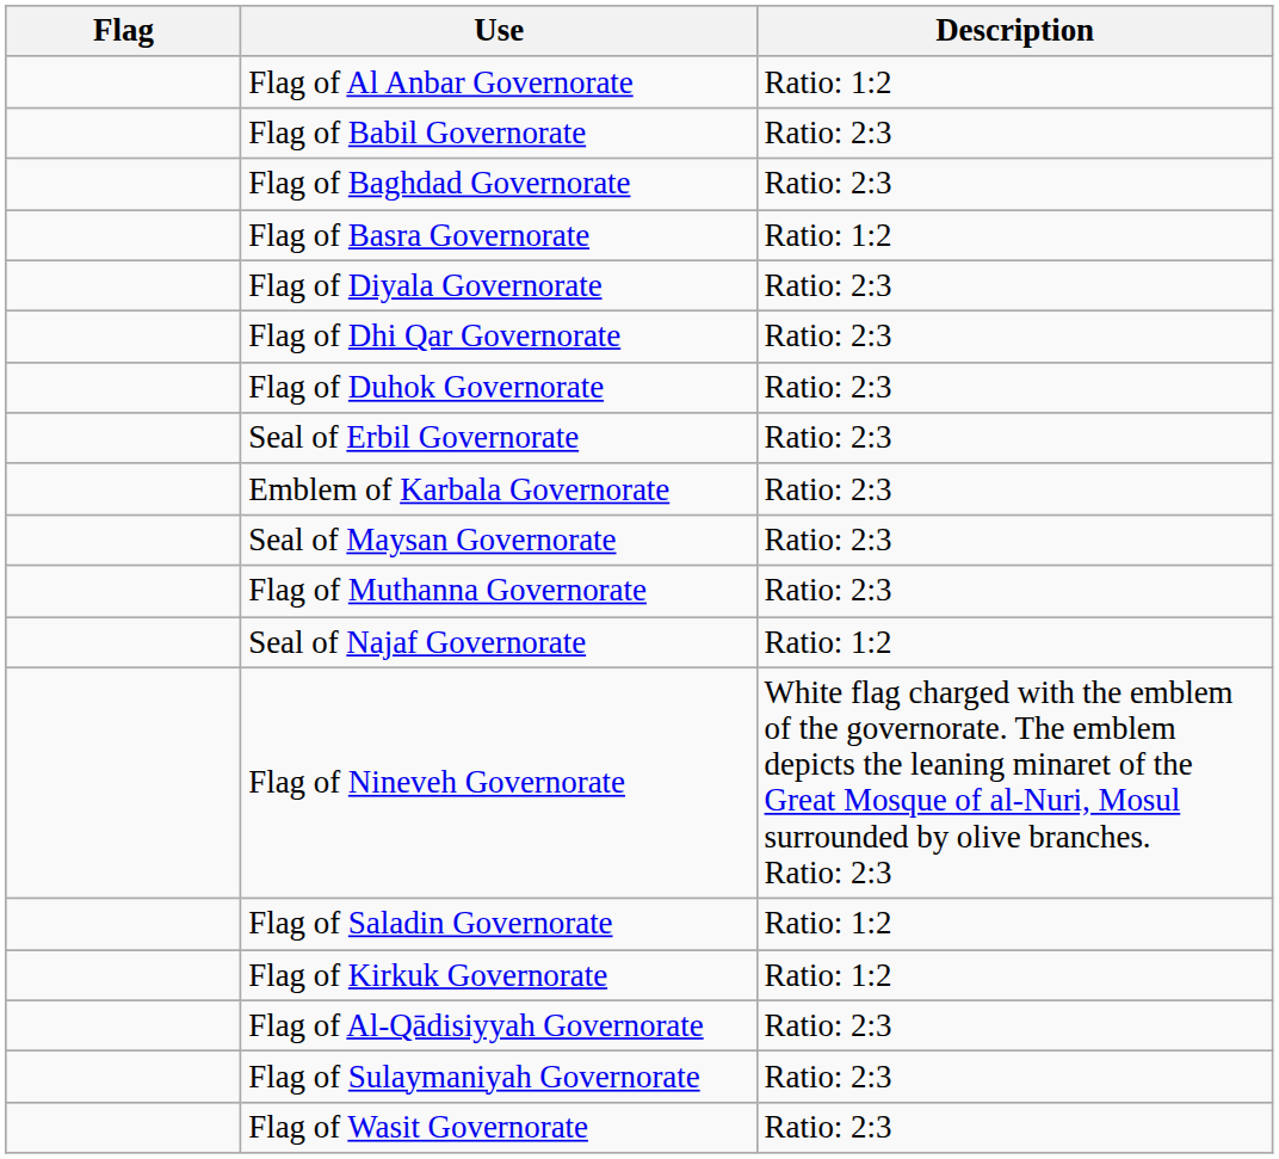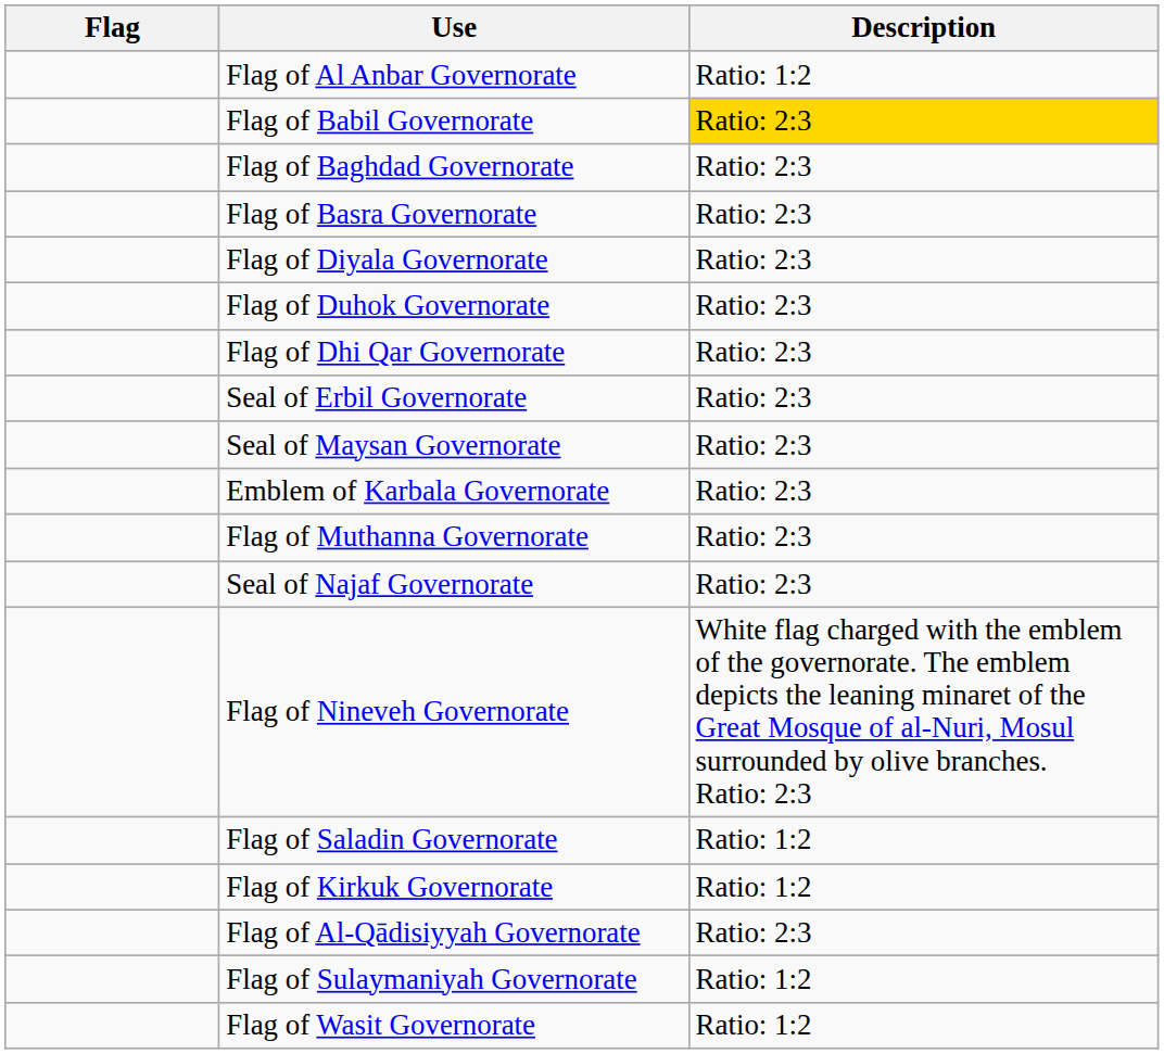Flag of Babil Governorate | Description: no background -> gold background
Flag of Basra Governorate | Description: Ratio: 1:2 -> Ratio: 2:3
rows swapped: Flag of Dhi Qar Governorate <-> Flag of Duhok Governorate
rows swapped: Emblem of Karbala Governorate <-> Seal of Maysan Governorate
Seal of Najaf Governorate | Description: Ratio: 1:2 -> Ratio: 2:3
Flag of Sulaymaniyah Governorate | Description: Ratio: 2:3 -> Ratio: 1:2
Flag of Wasit Governorate | Description: Ratio: 2:3 -> Ratio: 1:2
